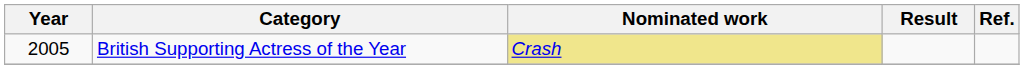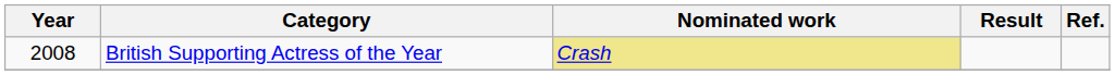British Supporting Actress of the Year | Year: 2005 -> 2008
